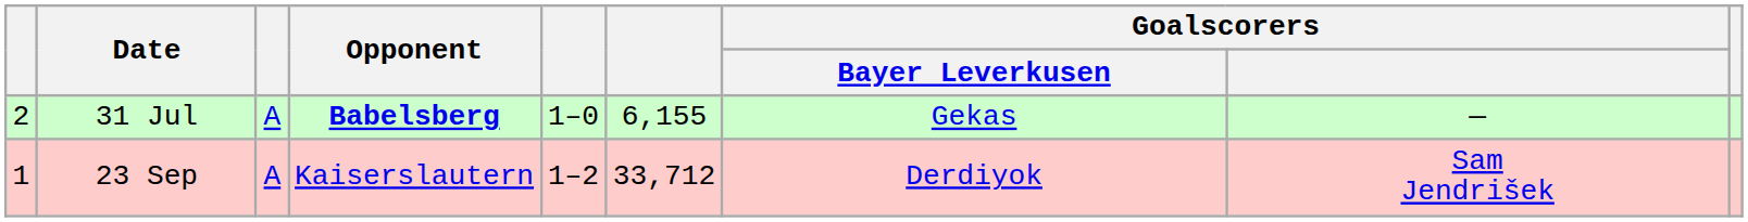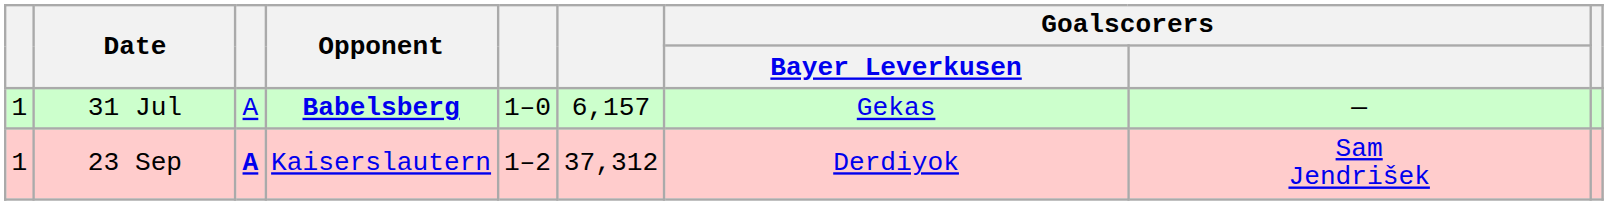31 Jul | column 1: 2 -> 1
31 Jul | column 6: 6,155 -> 6,157
23 Sep | column 3: normal -> bold
23 Sep | column 6: 33,712 -> 37,312
